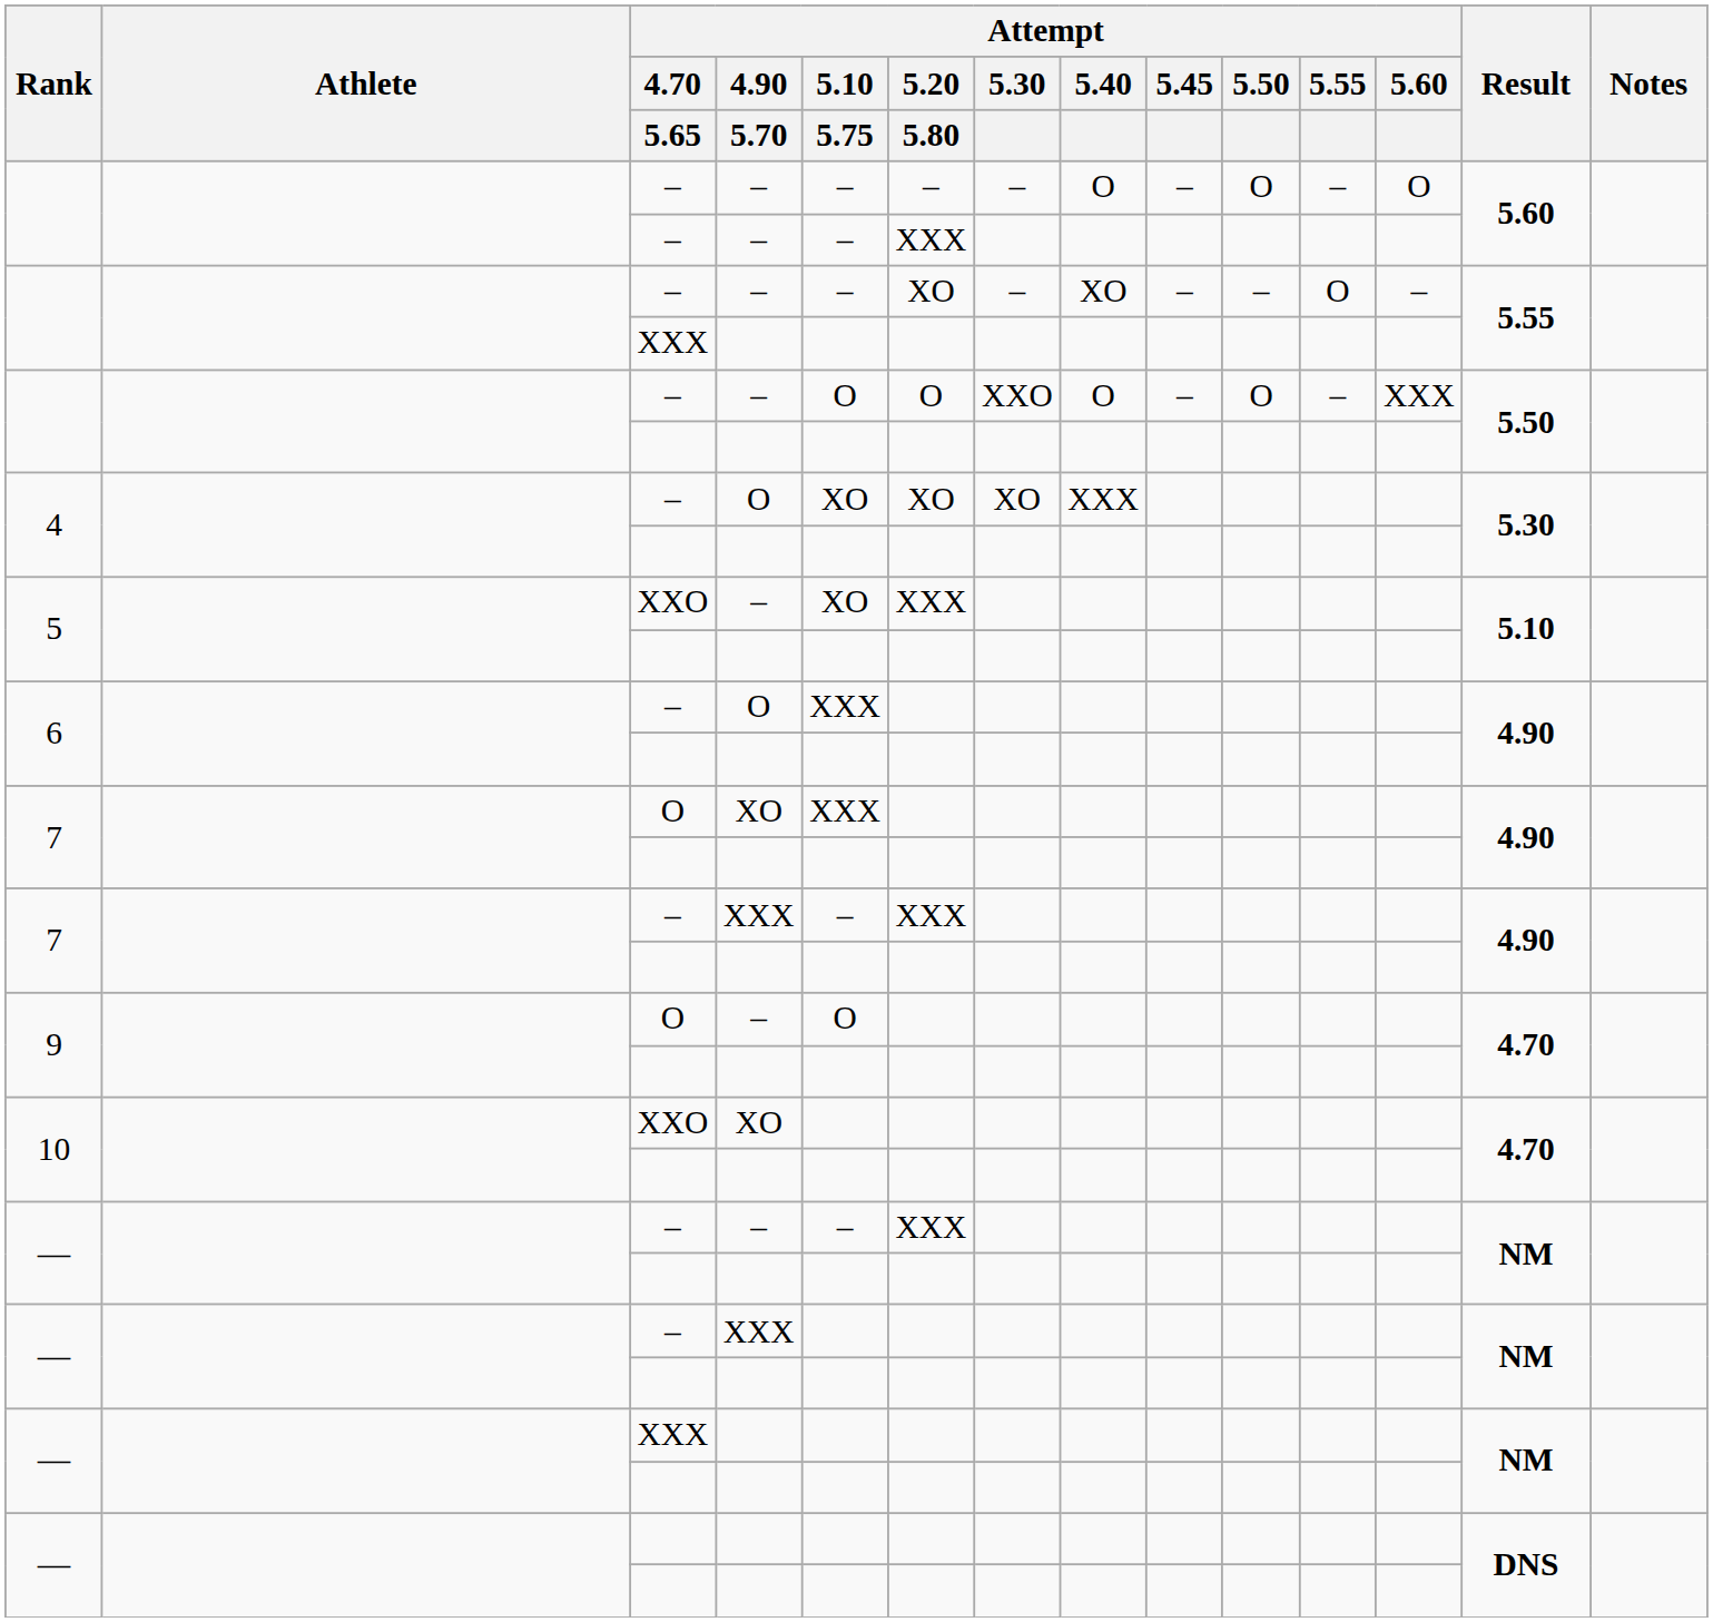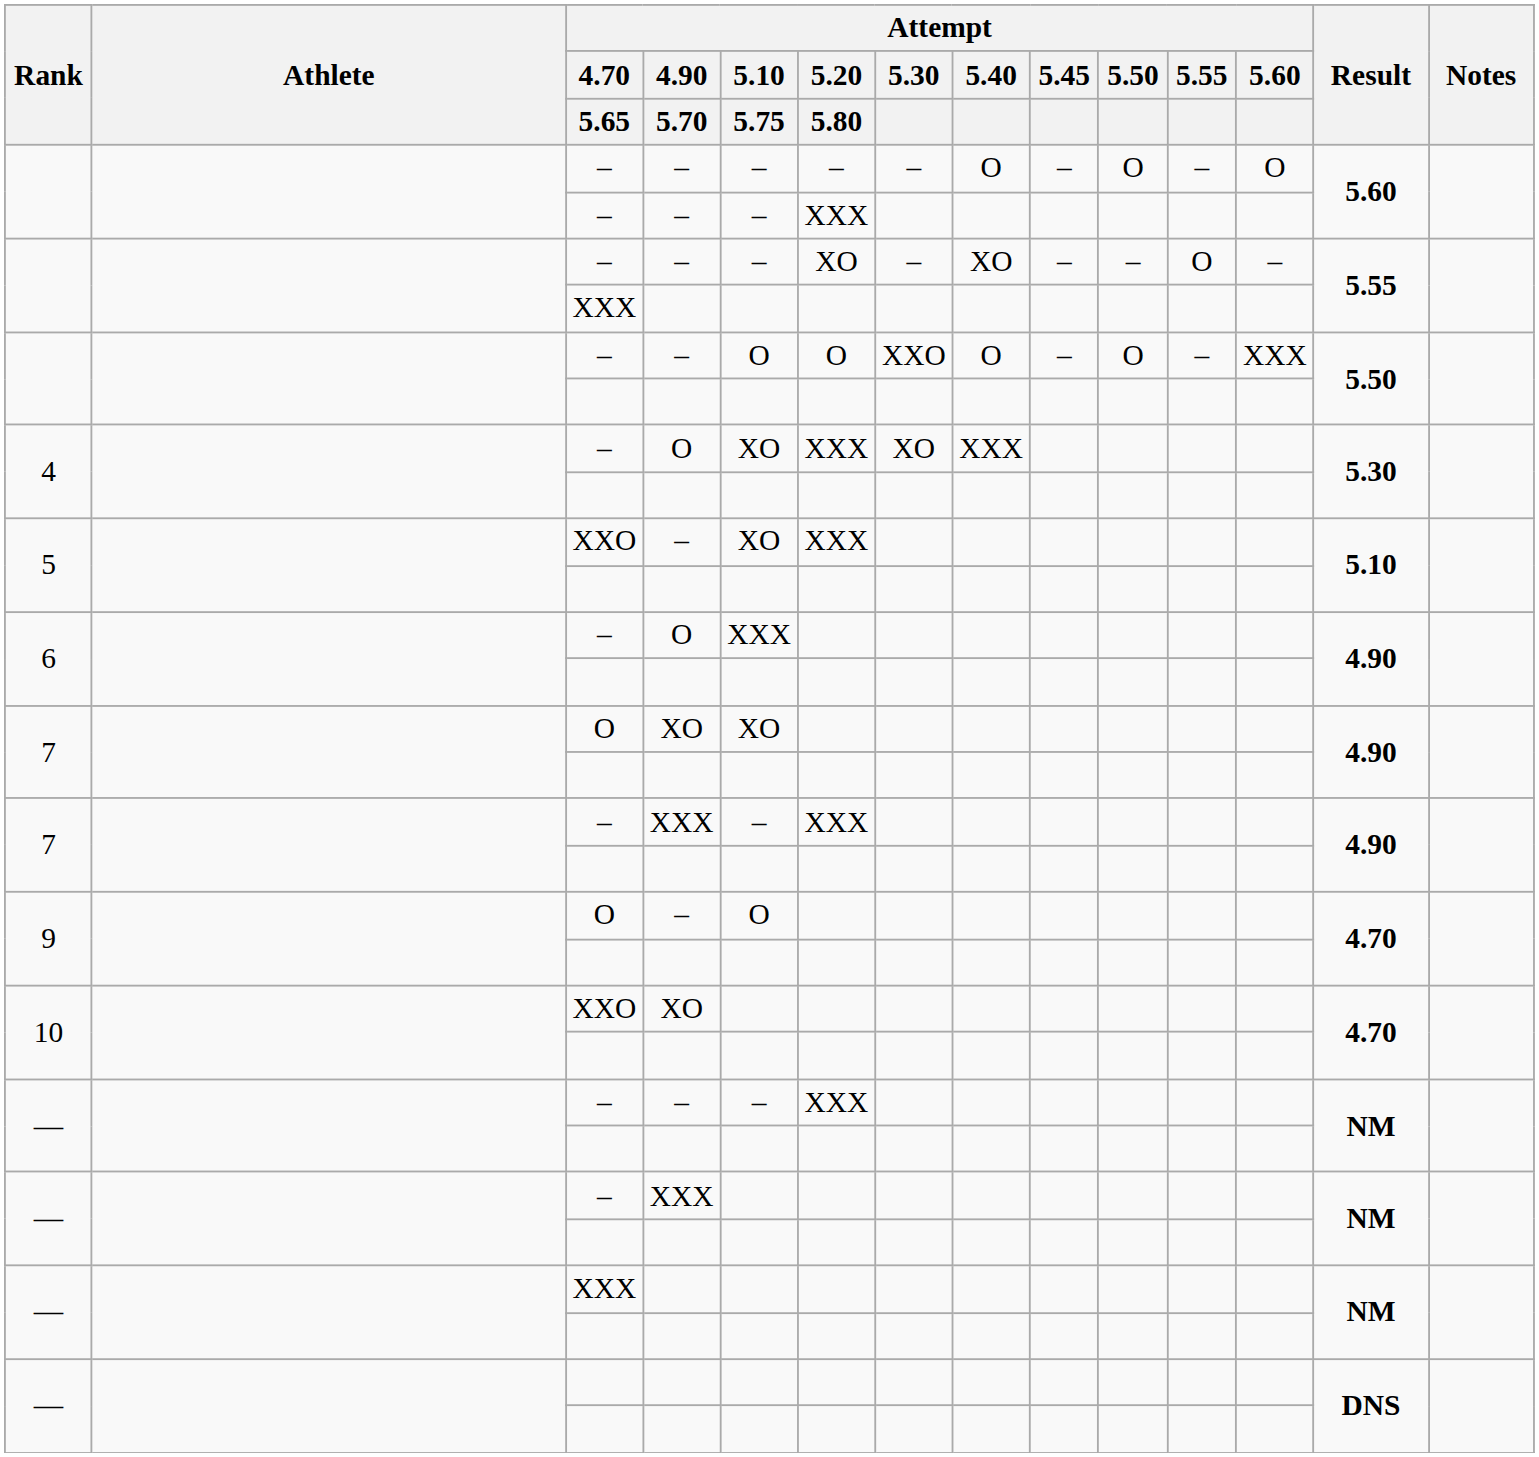4 / – | Attempt / 5.20 / 5.80: XO -> XXX
7 / O | Attempt / 5.10 / 5.75: XXX -> XO
